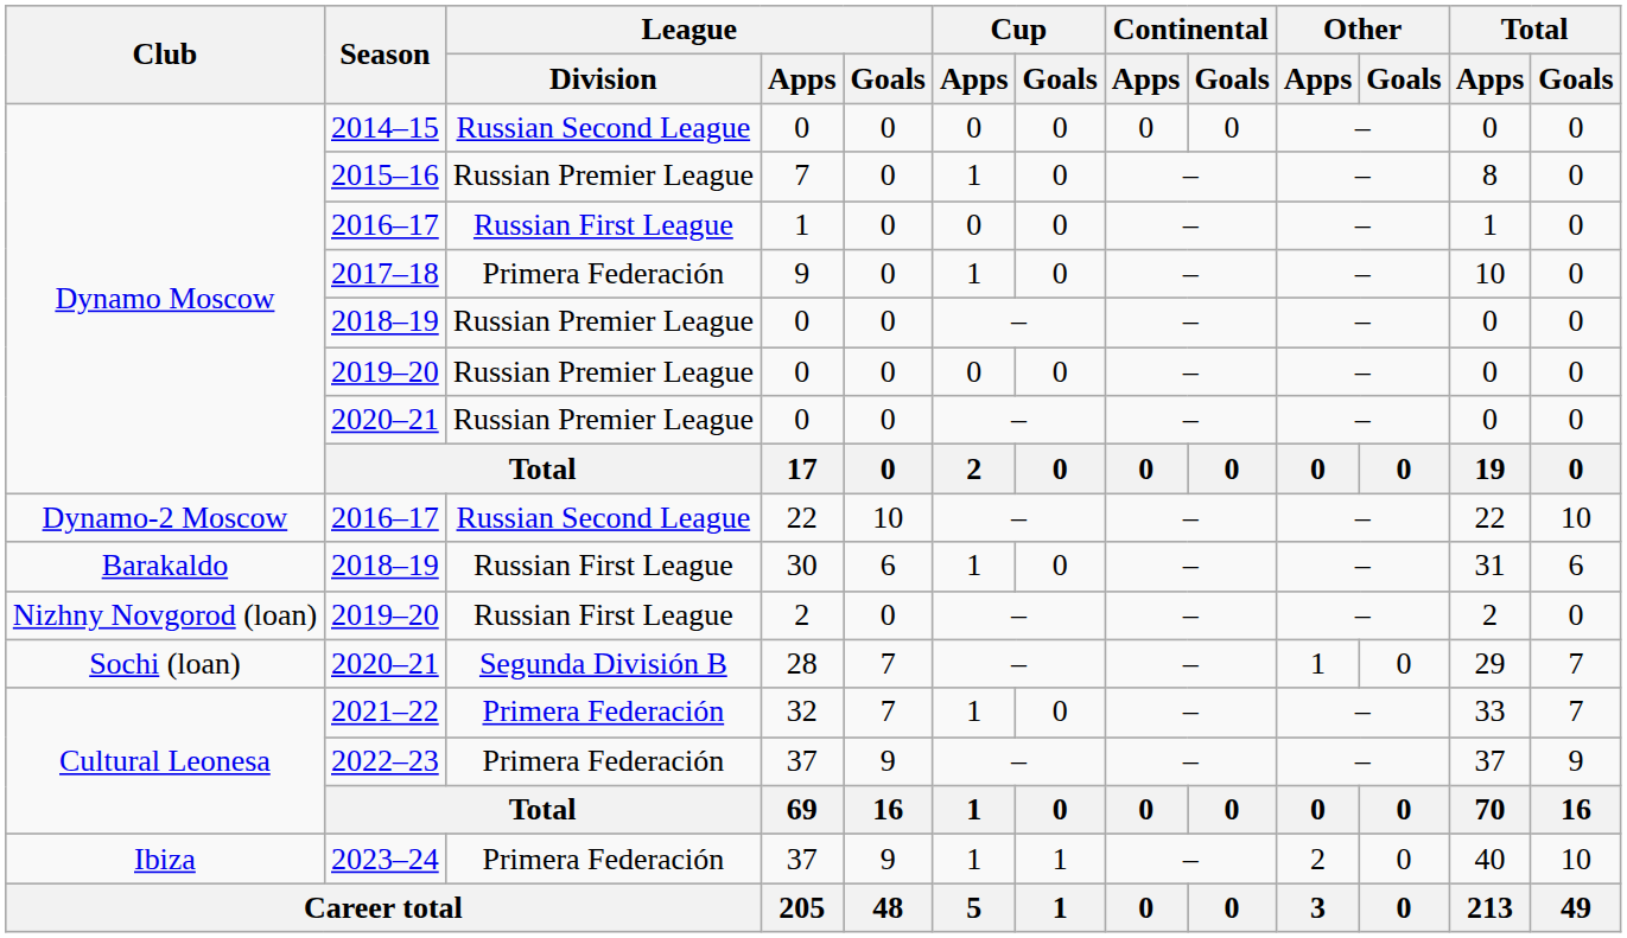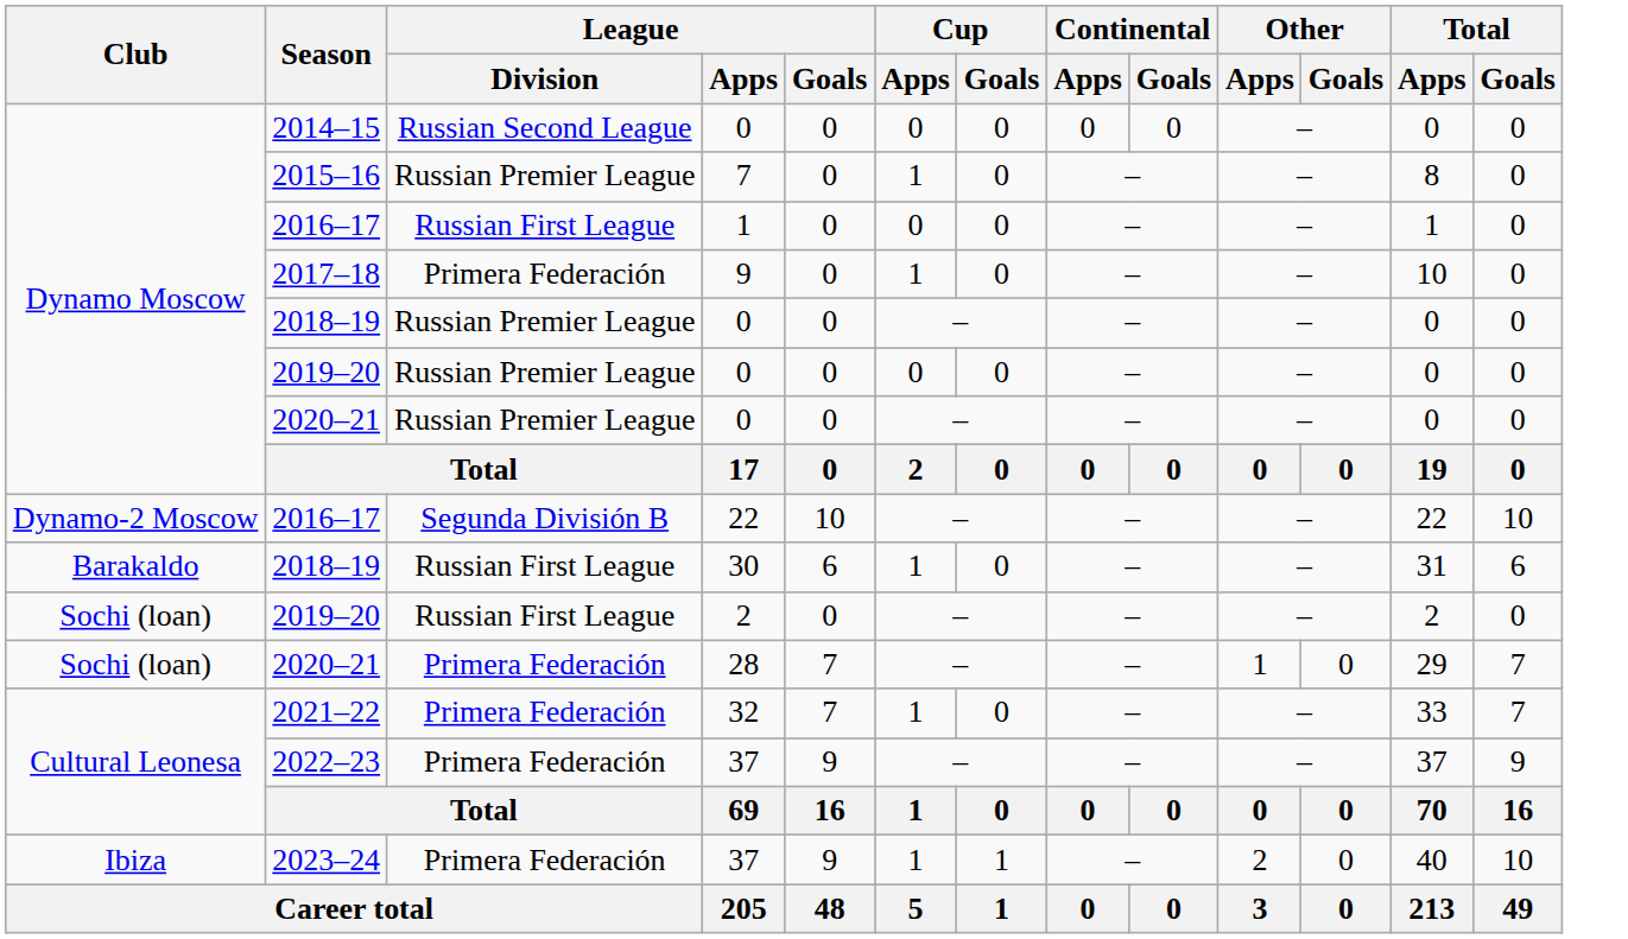2016–17 / 22 | League / Division: Russian Second League -> Segunda División B
2019–20 / 2 | Club: Nizhny Novgorod (loan) -> Sochi (loan)
2020–21 / 28 | League / Division: Segunda División B -> Primera Federación
